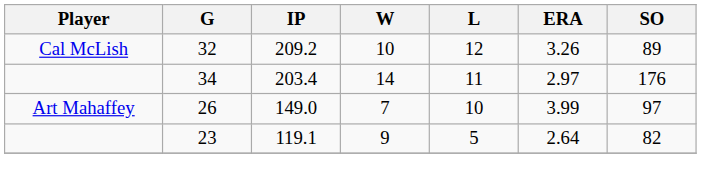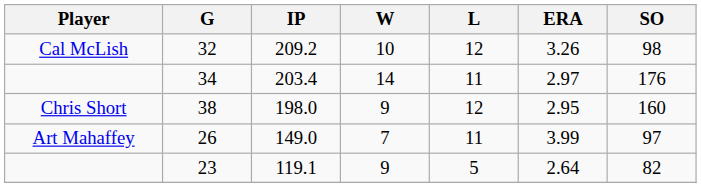32 | SO: 89 -> 98
+ row: Chris Short | 38 | 198.0 | 9 | 12 | 2.95 | 160
26 | L: 10 -> 11
